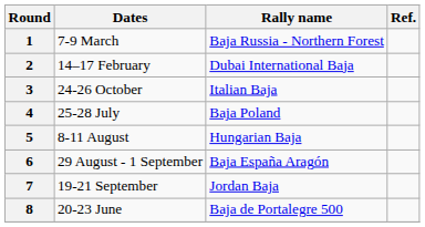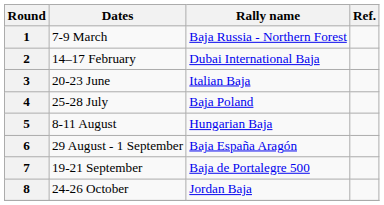3 | Dates: 24-26 October -> 20-23 June
7 | Rally name: Jordan Baja -> Baja de Portalegre 500
8 | Dates: 20-23 June -> 24-26 October
8 | Rally name: Baja de Portalegre 500 -> Jordan Baja
